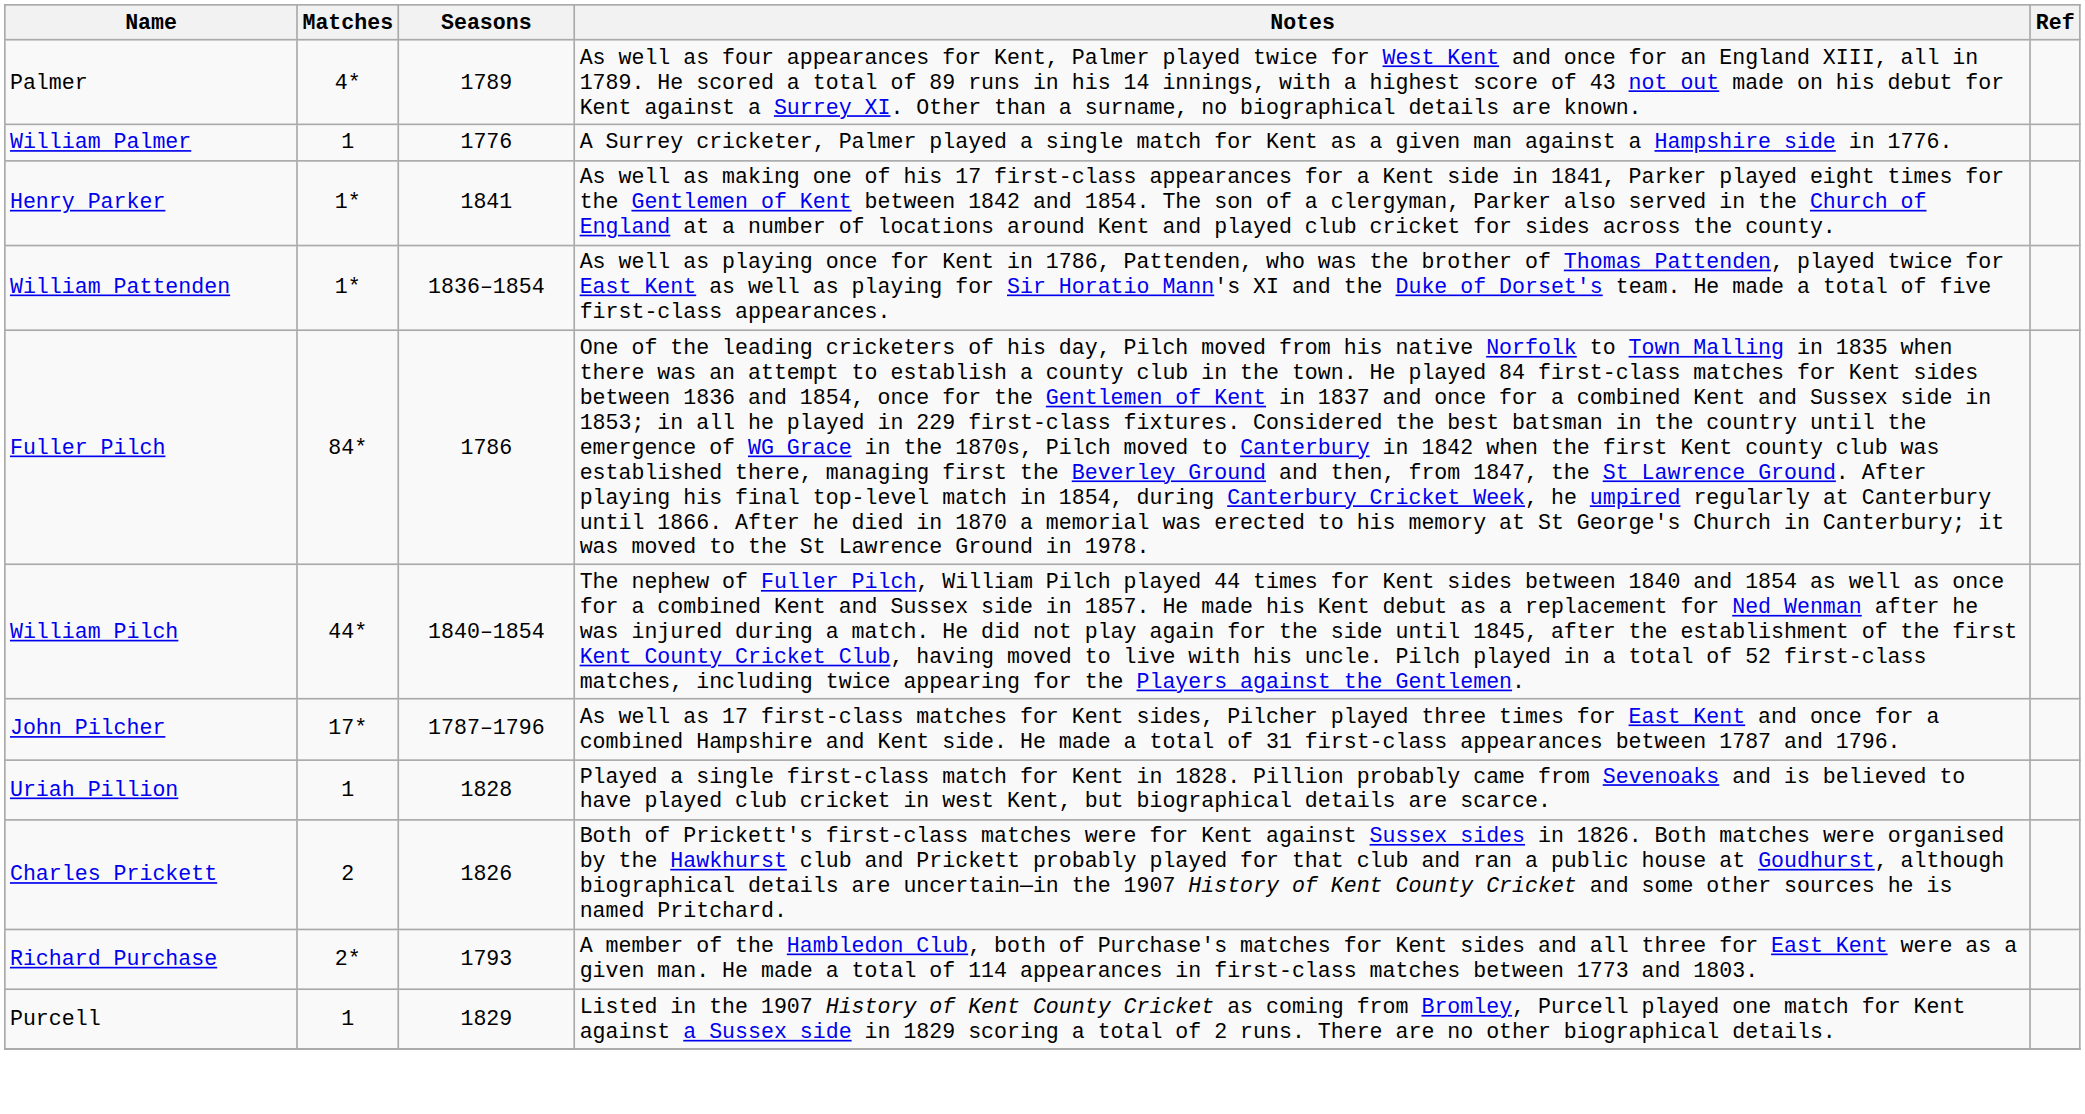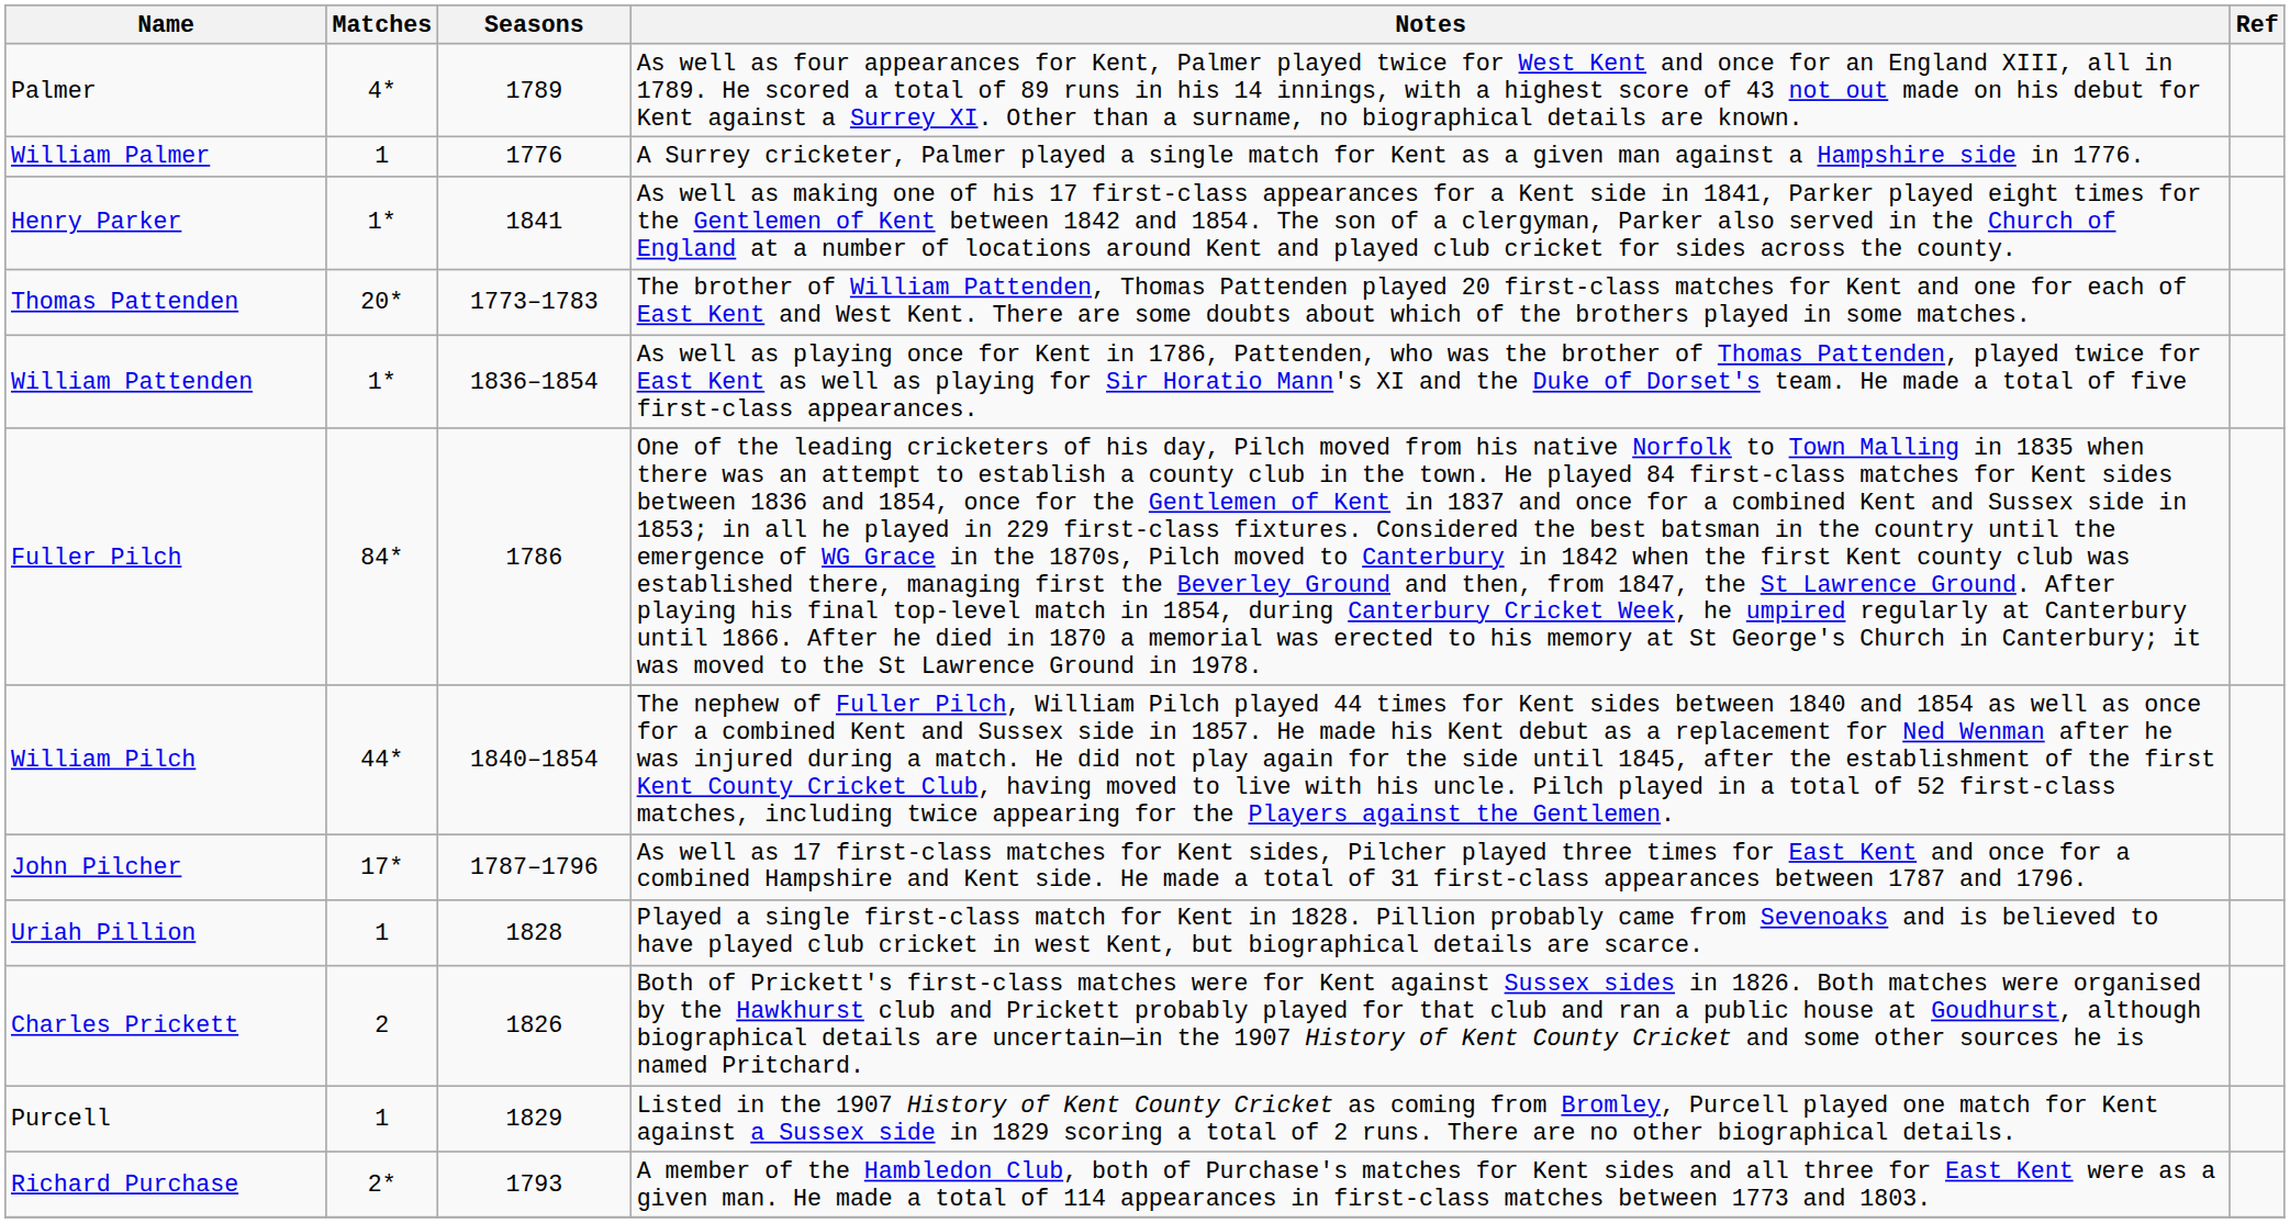+ row: Thomas Pattenden | 20* | 1773–1783 | The brother of William Pattenden, Thomas Pattenden played 20 first-class matches for Kent and one for each of East Kent and West Kent. There are some doubts about which of the brothers played in some matches.
rows swapped: Purcell <-> Richard Purchase
